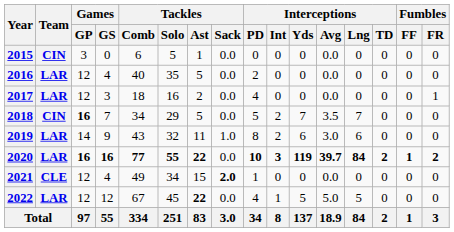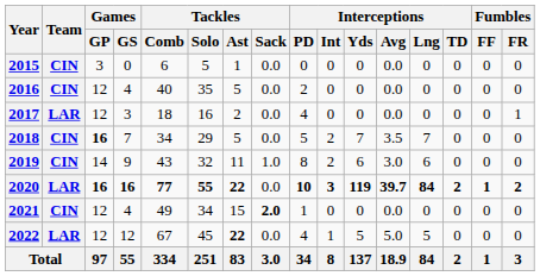2016 | Team: LAR -> CIN
2019 | Team: LAR -> CIN
2021 | Team: CLE -> CIN
